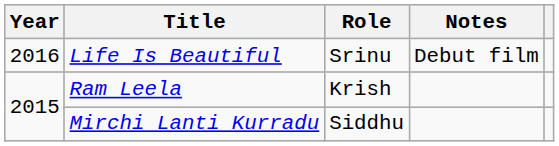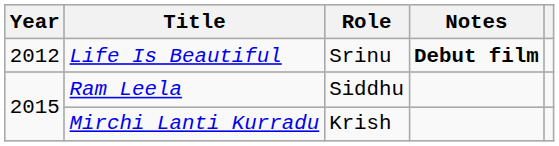Life Is Beautiful | Year: 2016 -> 2012
Life Is Beautiful | Notes: normal -> bold
Ram Leela | Role: Krish -> Siddhu
Mirchi Lanti Kurradu | Role: Siddhu -> Krish
